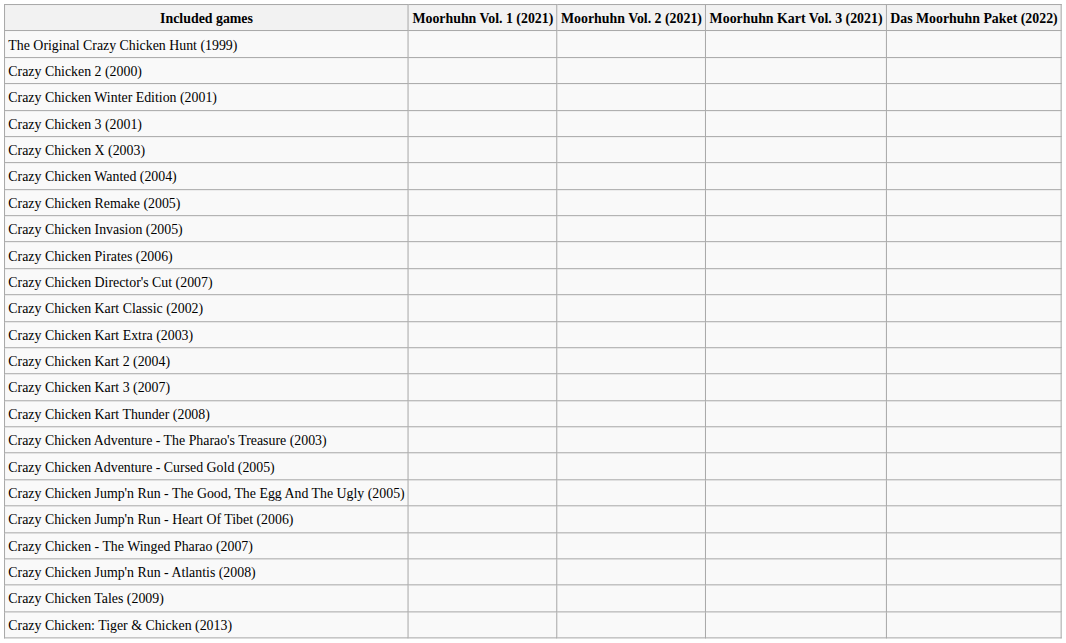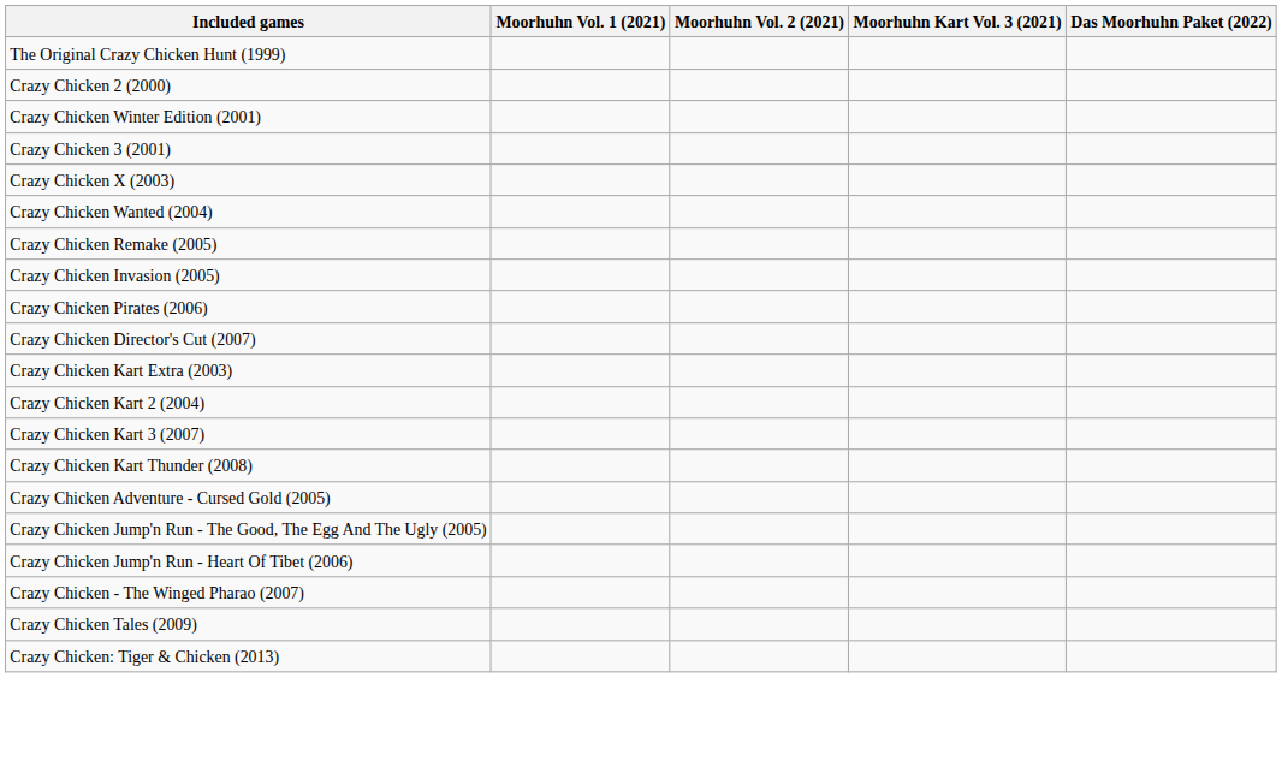- row: Crazy Chicken Kart Classic (2002)
- row: Crazy Chicken Adventure - The Pharao's Treasure (2003)
- row: Crazy Chicken Jump'n Run - Atlantis (2008)
